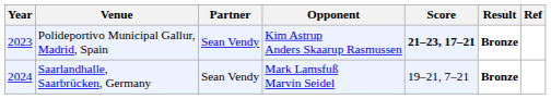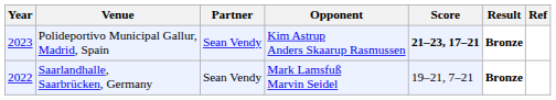Saarlandhalle, Saarbrücken, Germany | Year: 2024 -> 2022
